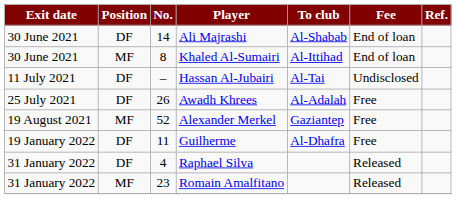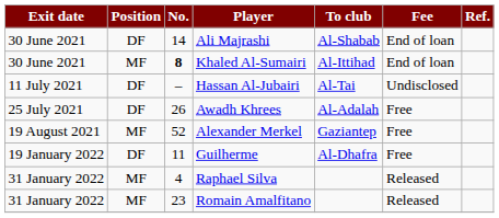Khaled Al-Sumairi | No.: normal -> bold
Raphael Silva | Position: DF -> MF
